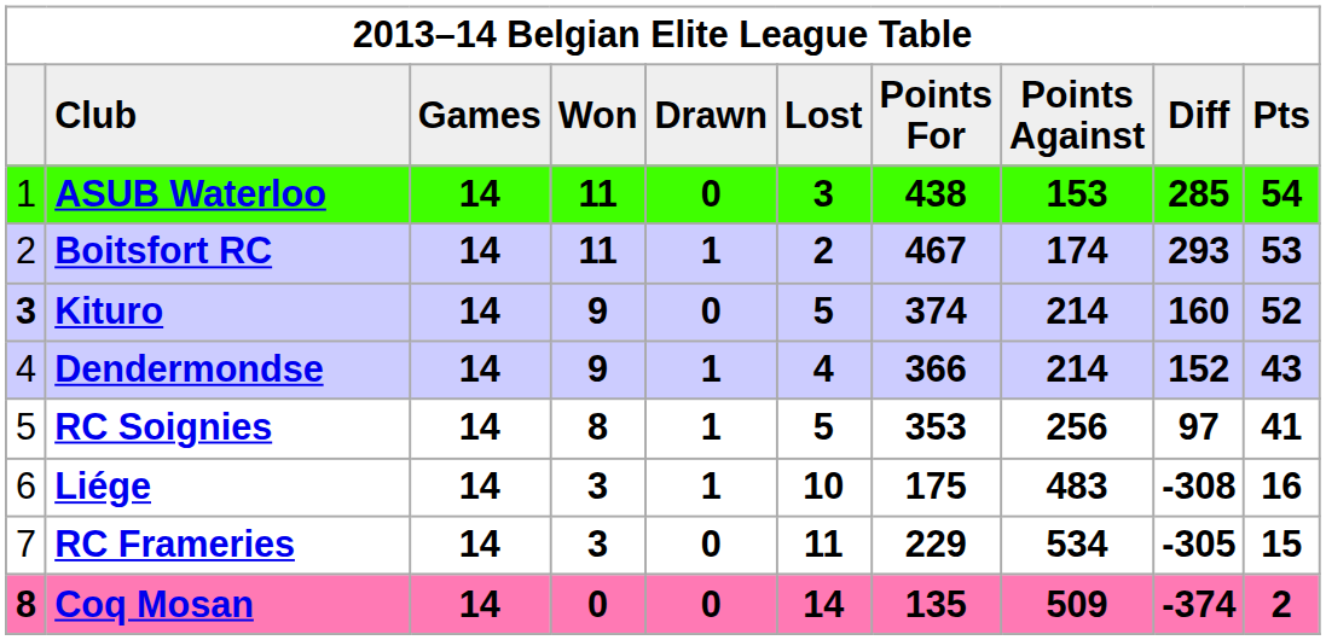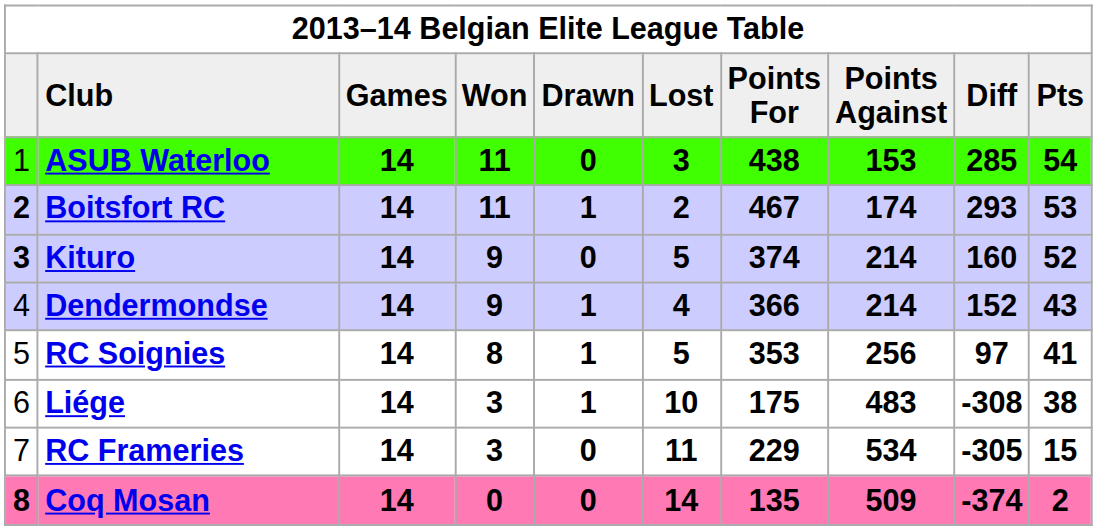Boitsfort RC | column 1: normal -> bold
Liége | Pts: 16 -> 38
